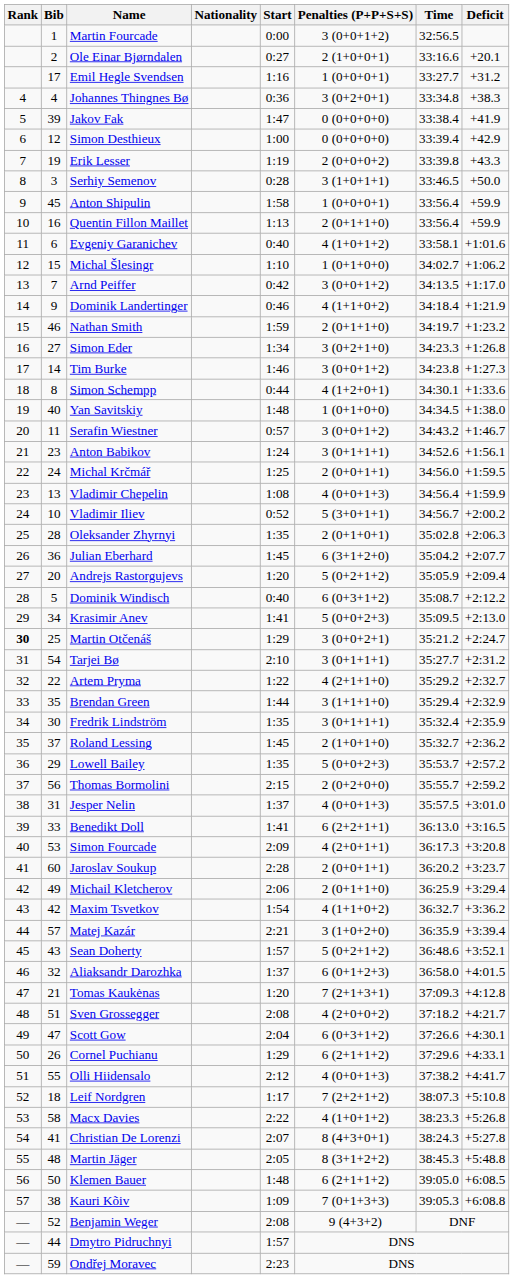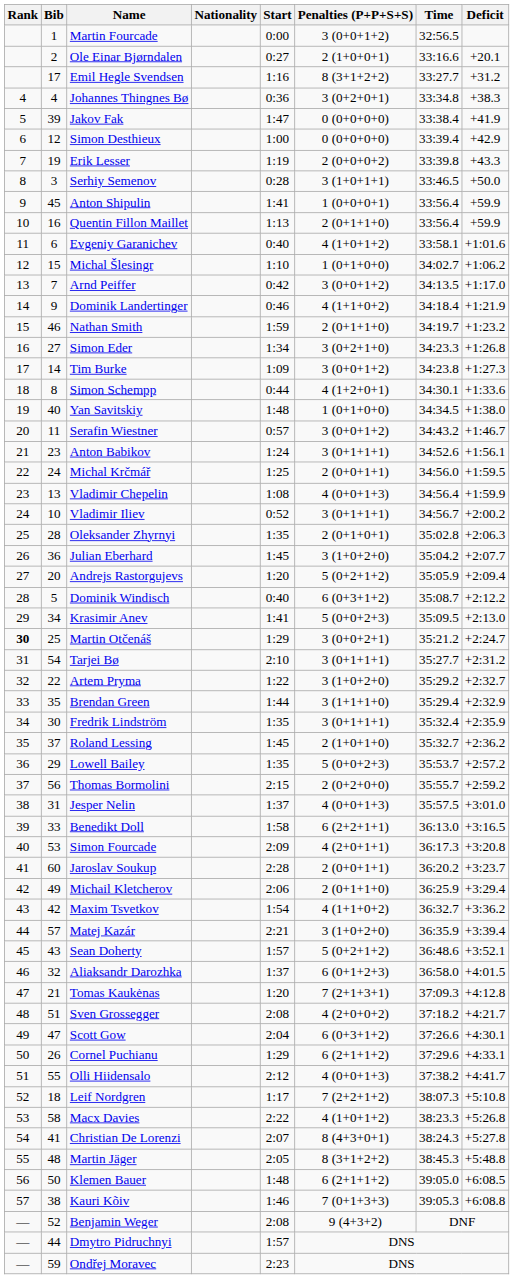Emil Hegle Svendsen | Penalties (P+P+S+S): 1 (0+0+0+1) -> 8 (3+1+2+2)
Anton Shipulin | Start: 1:58 -> 1:41
Tim Burke | Start: 1:46 -> 1:09
Vladimir Iliev | Penalties (P+P+S+S): 5 (3+0+1+1) -> 3 (0+1+1+1)
Julian Eberhard | Penalties (P+P+S+S): 6 (3+1+2+0) -> 3 (1+0+2+0)
Artem Pryma | Penalties (P+P+S+S): 4 (2+1+1+0) -> 3 (1+0+2+0)
Benedikt Doll | Start: 1:41 -> 1:58
Kauri Kõiv | Start: 1:09 -> 1:46
